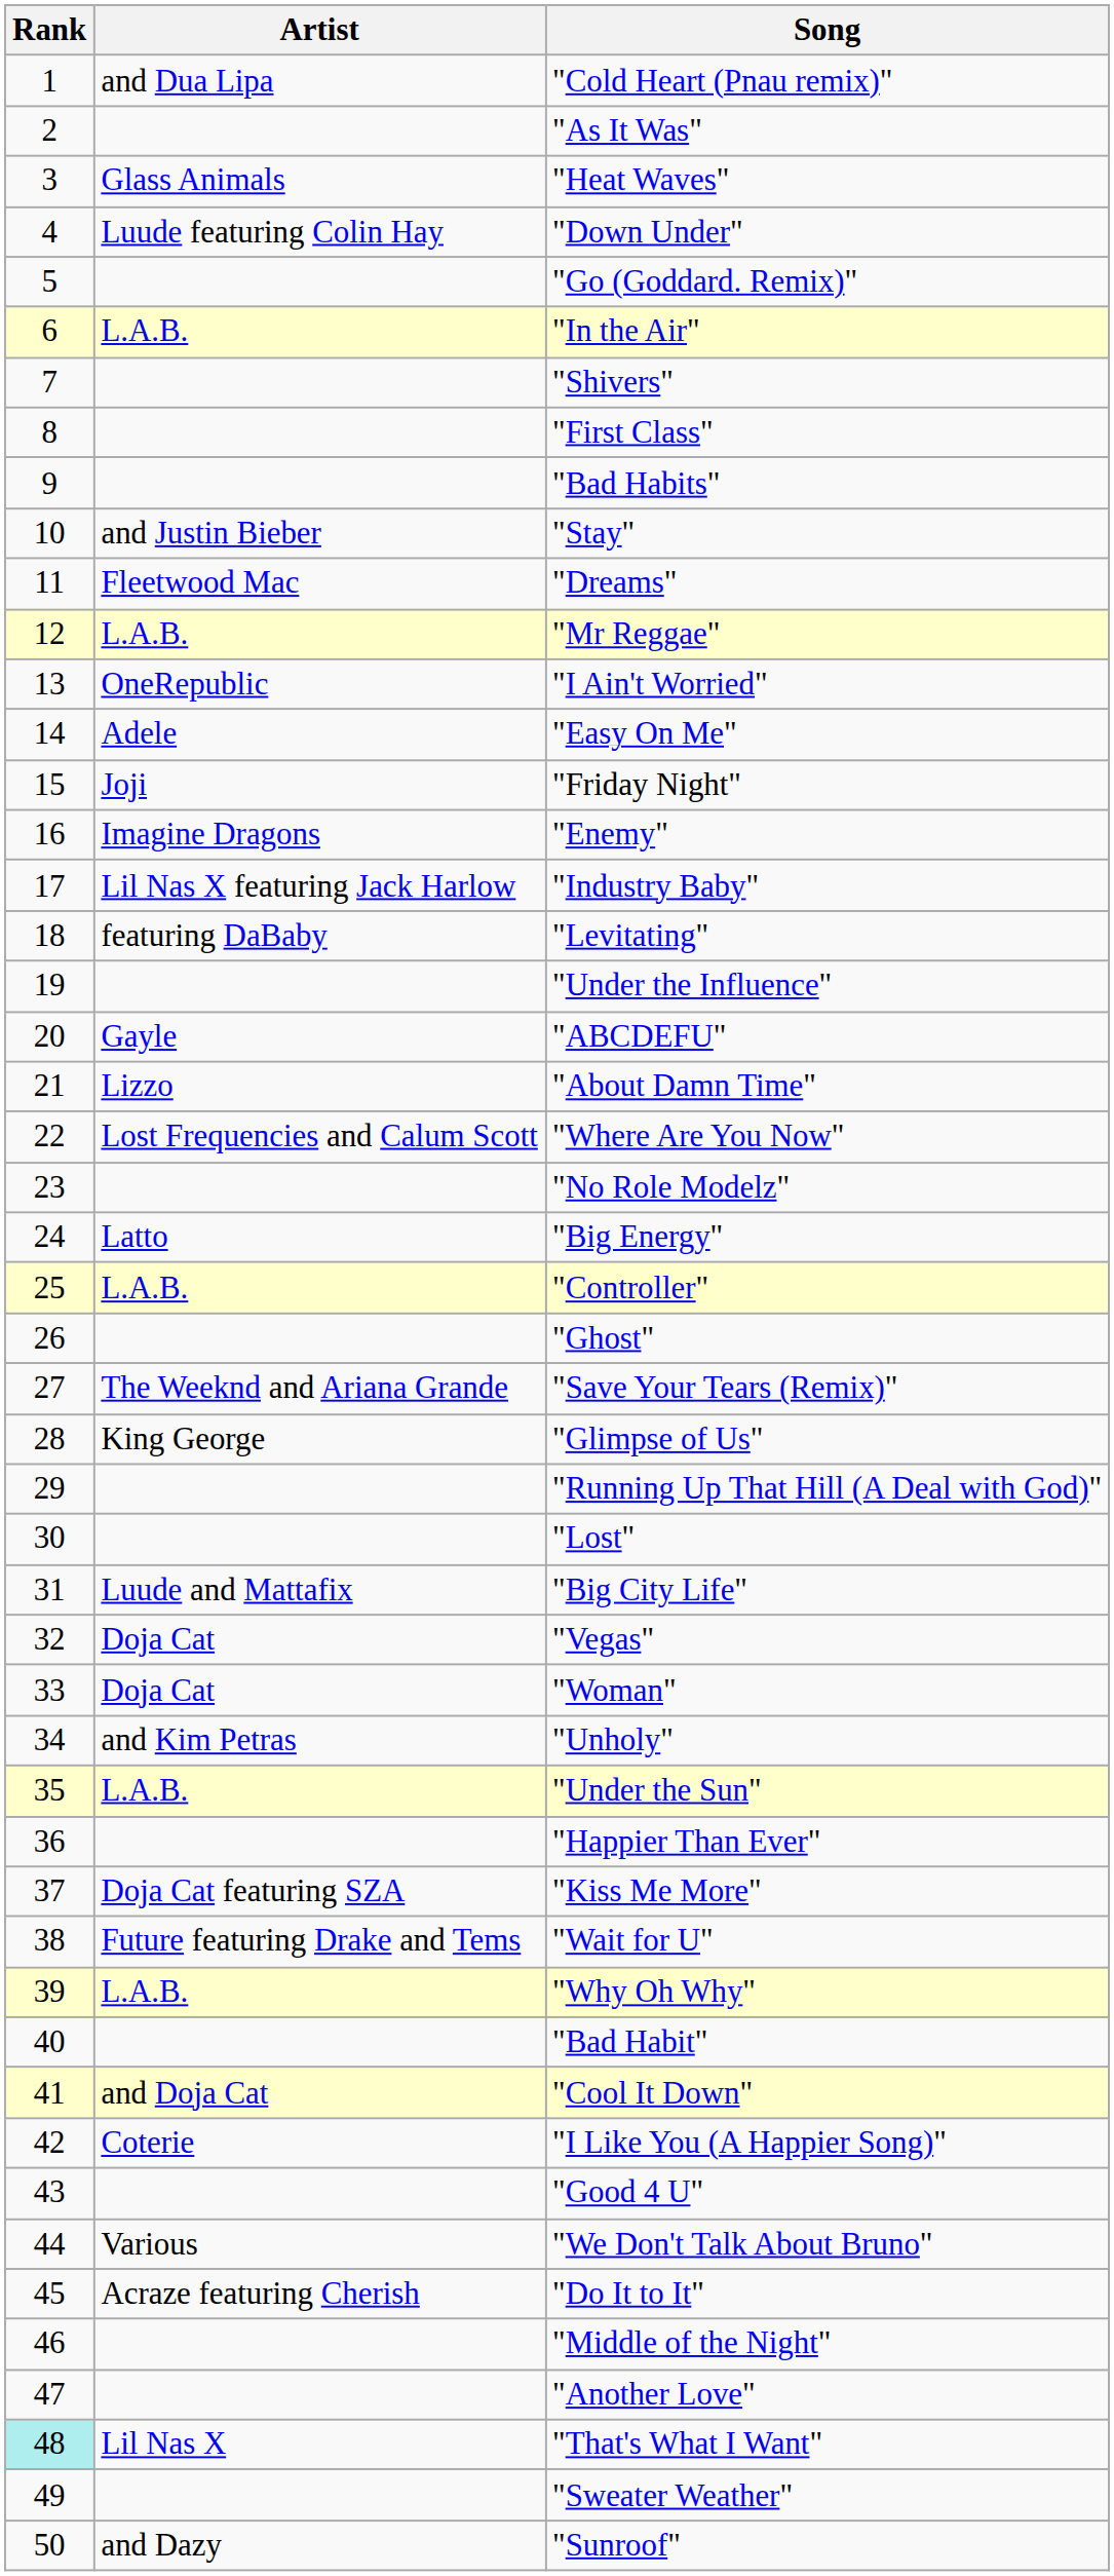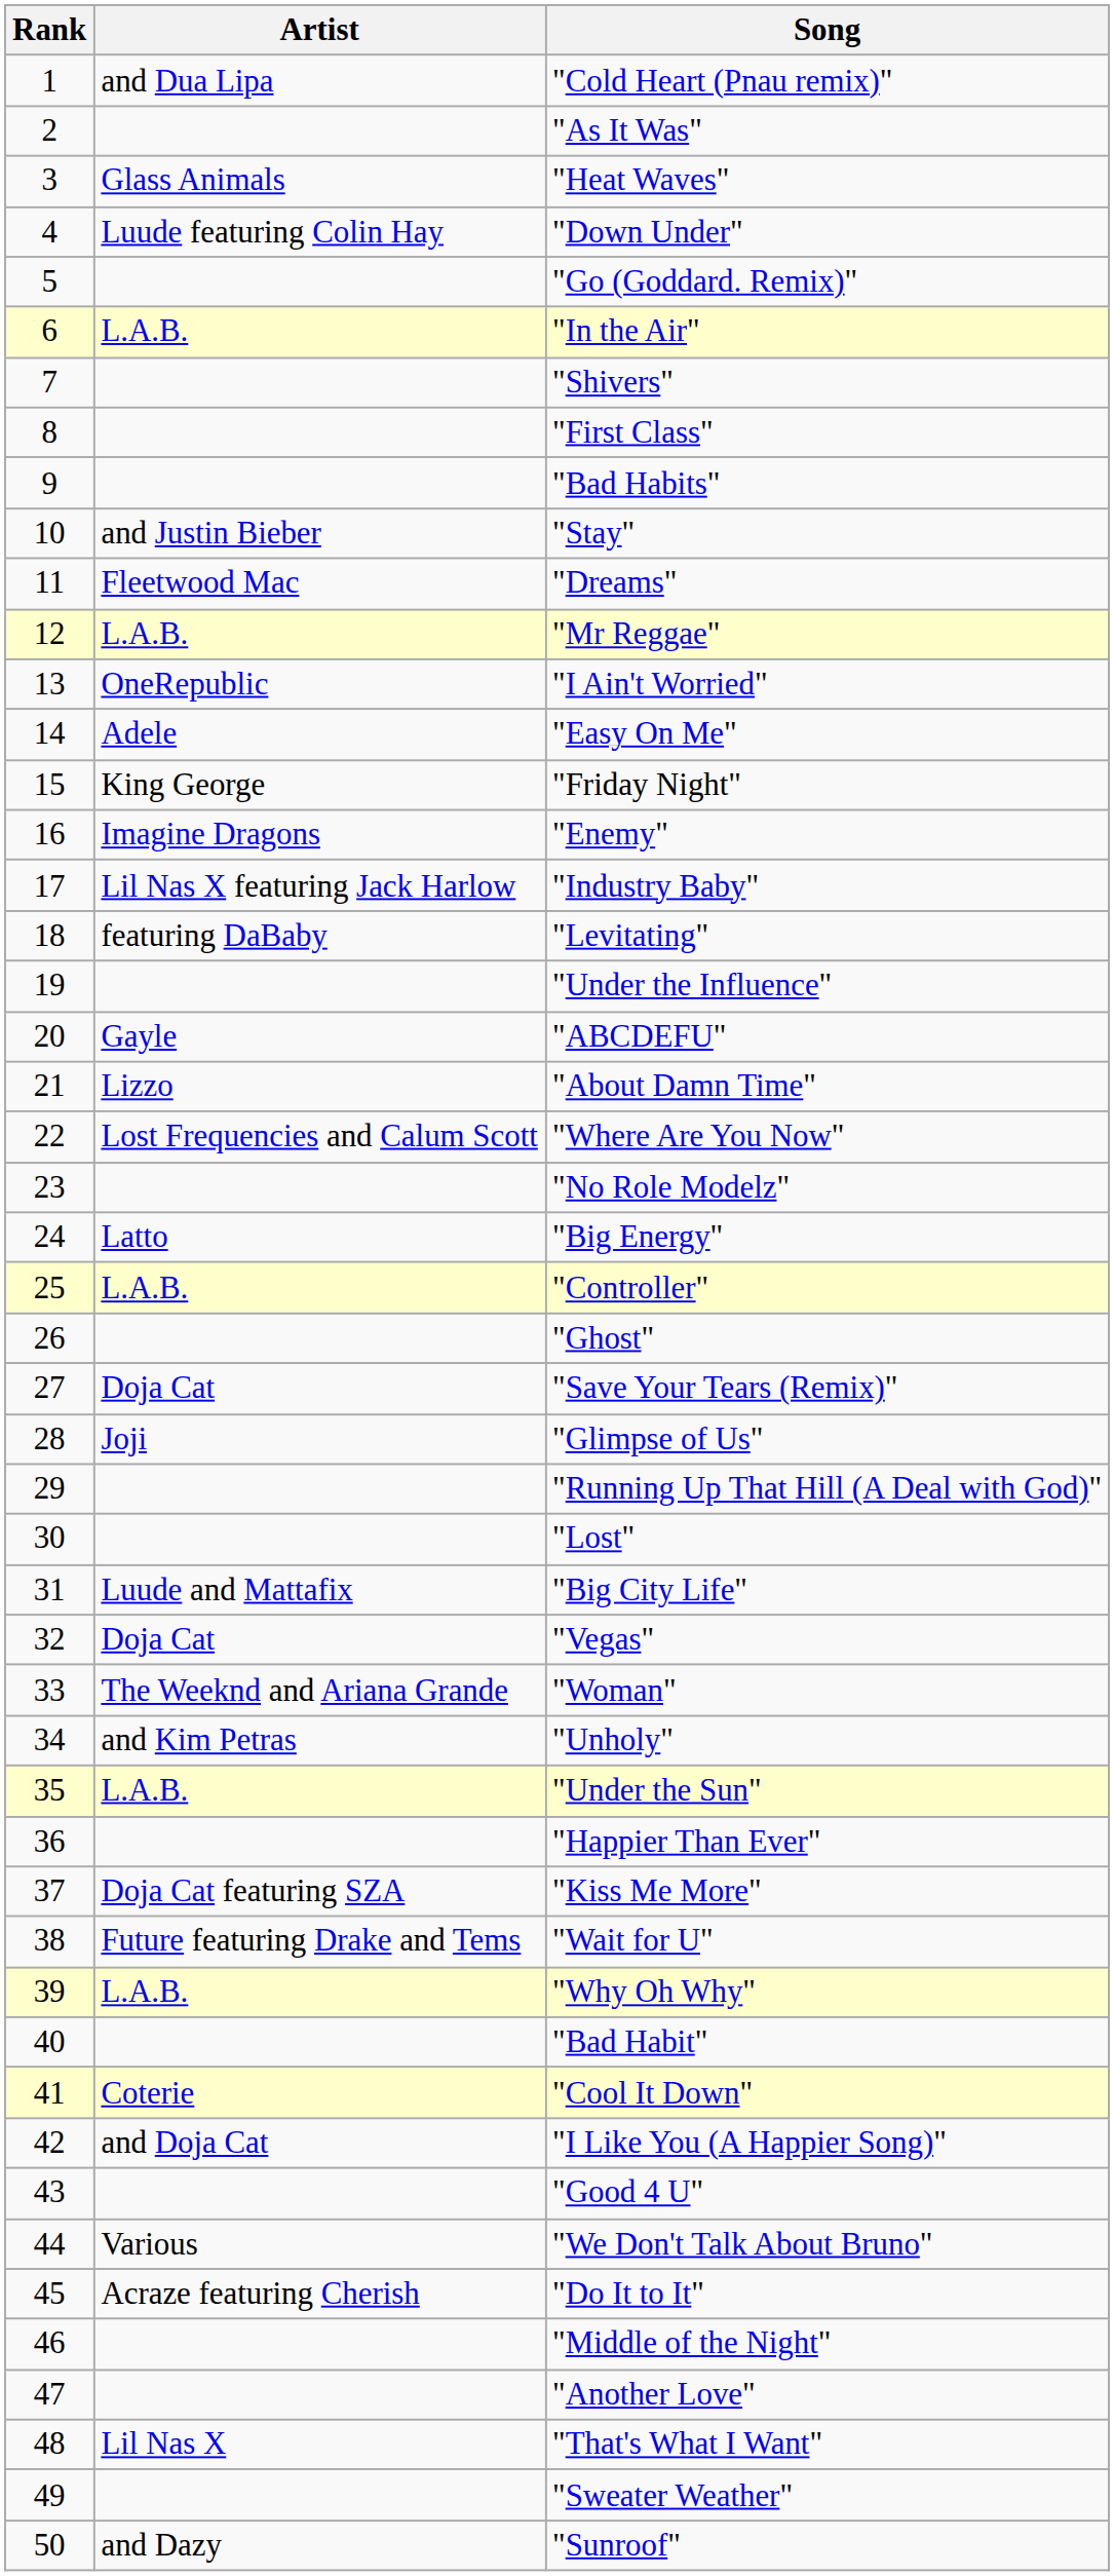"Friday Night" | Artist: Joji -> King George
"Save Your Tears (Remix)" | Artist: The Weeknd and Ariana Grande -> Doja Cat
"Glimpse of Us" | Artist: King George -> Joji
"Woman" | Artist: Doja Cat -> The Weeknd and Ariana Grande
"Cool It Down" | Artist: and Doja Cat -> Coterie
"I Like You (A Happier Song)" | Artist: Coterie -> and Doja Cat
"That's What I Want" | Rank: paleturquoise background -> no background
